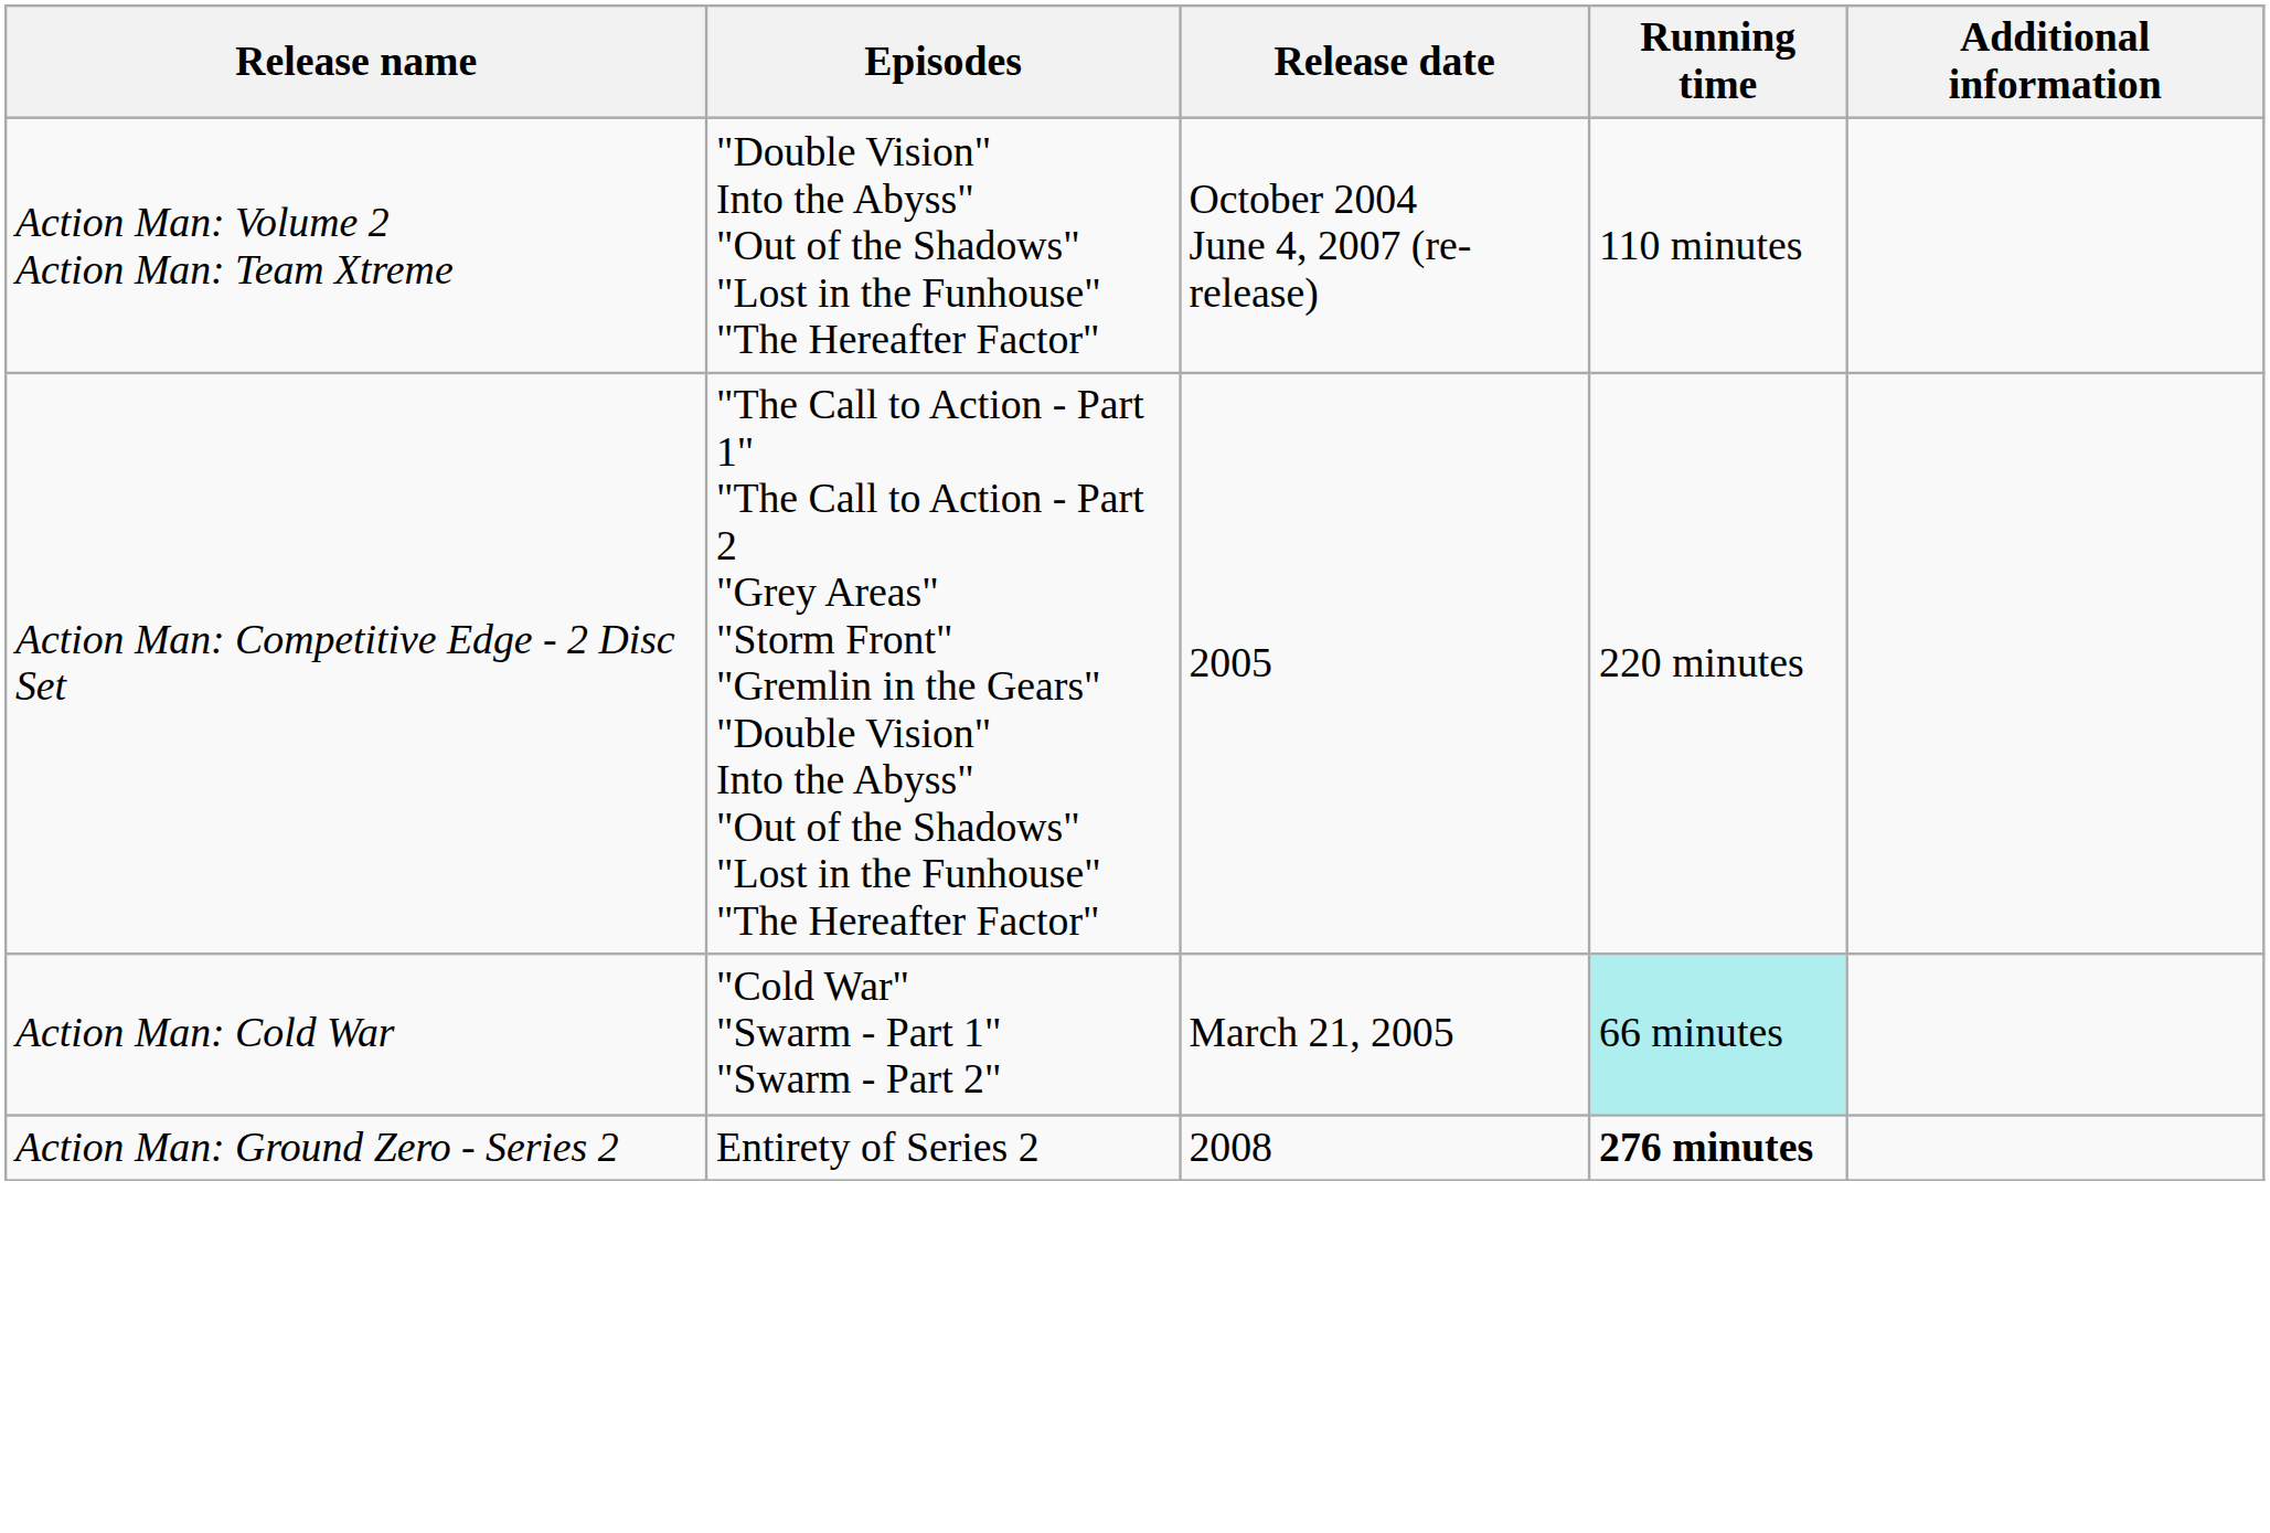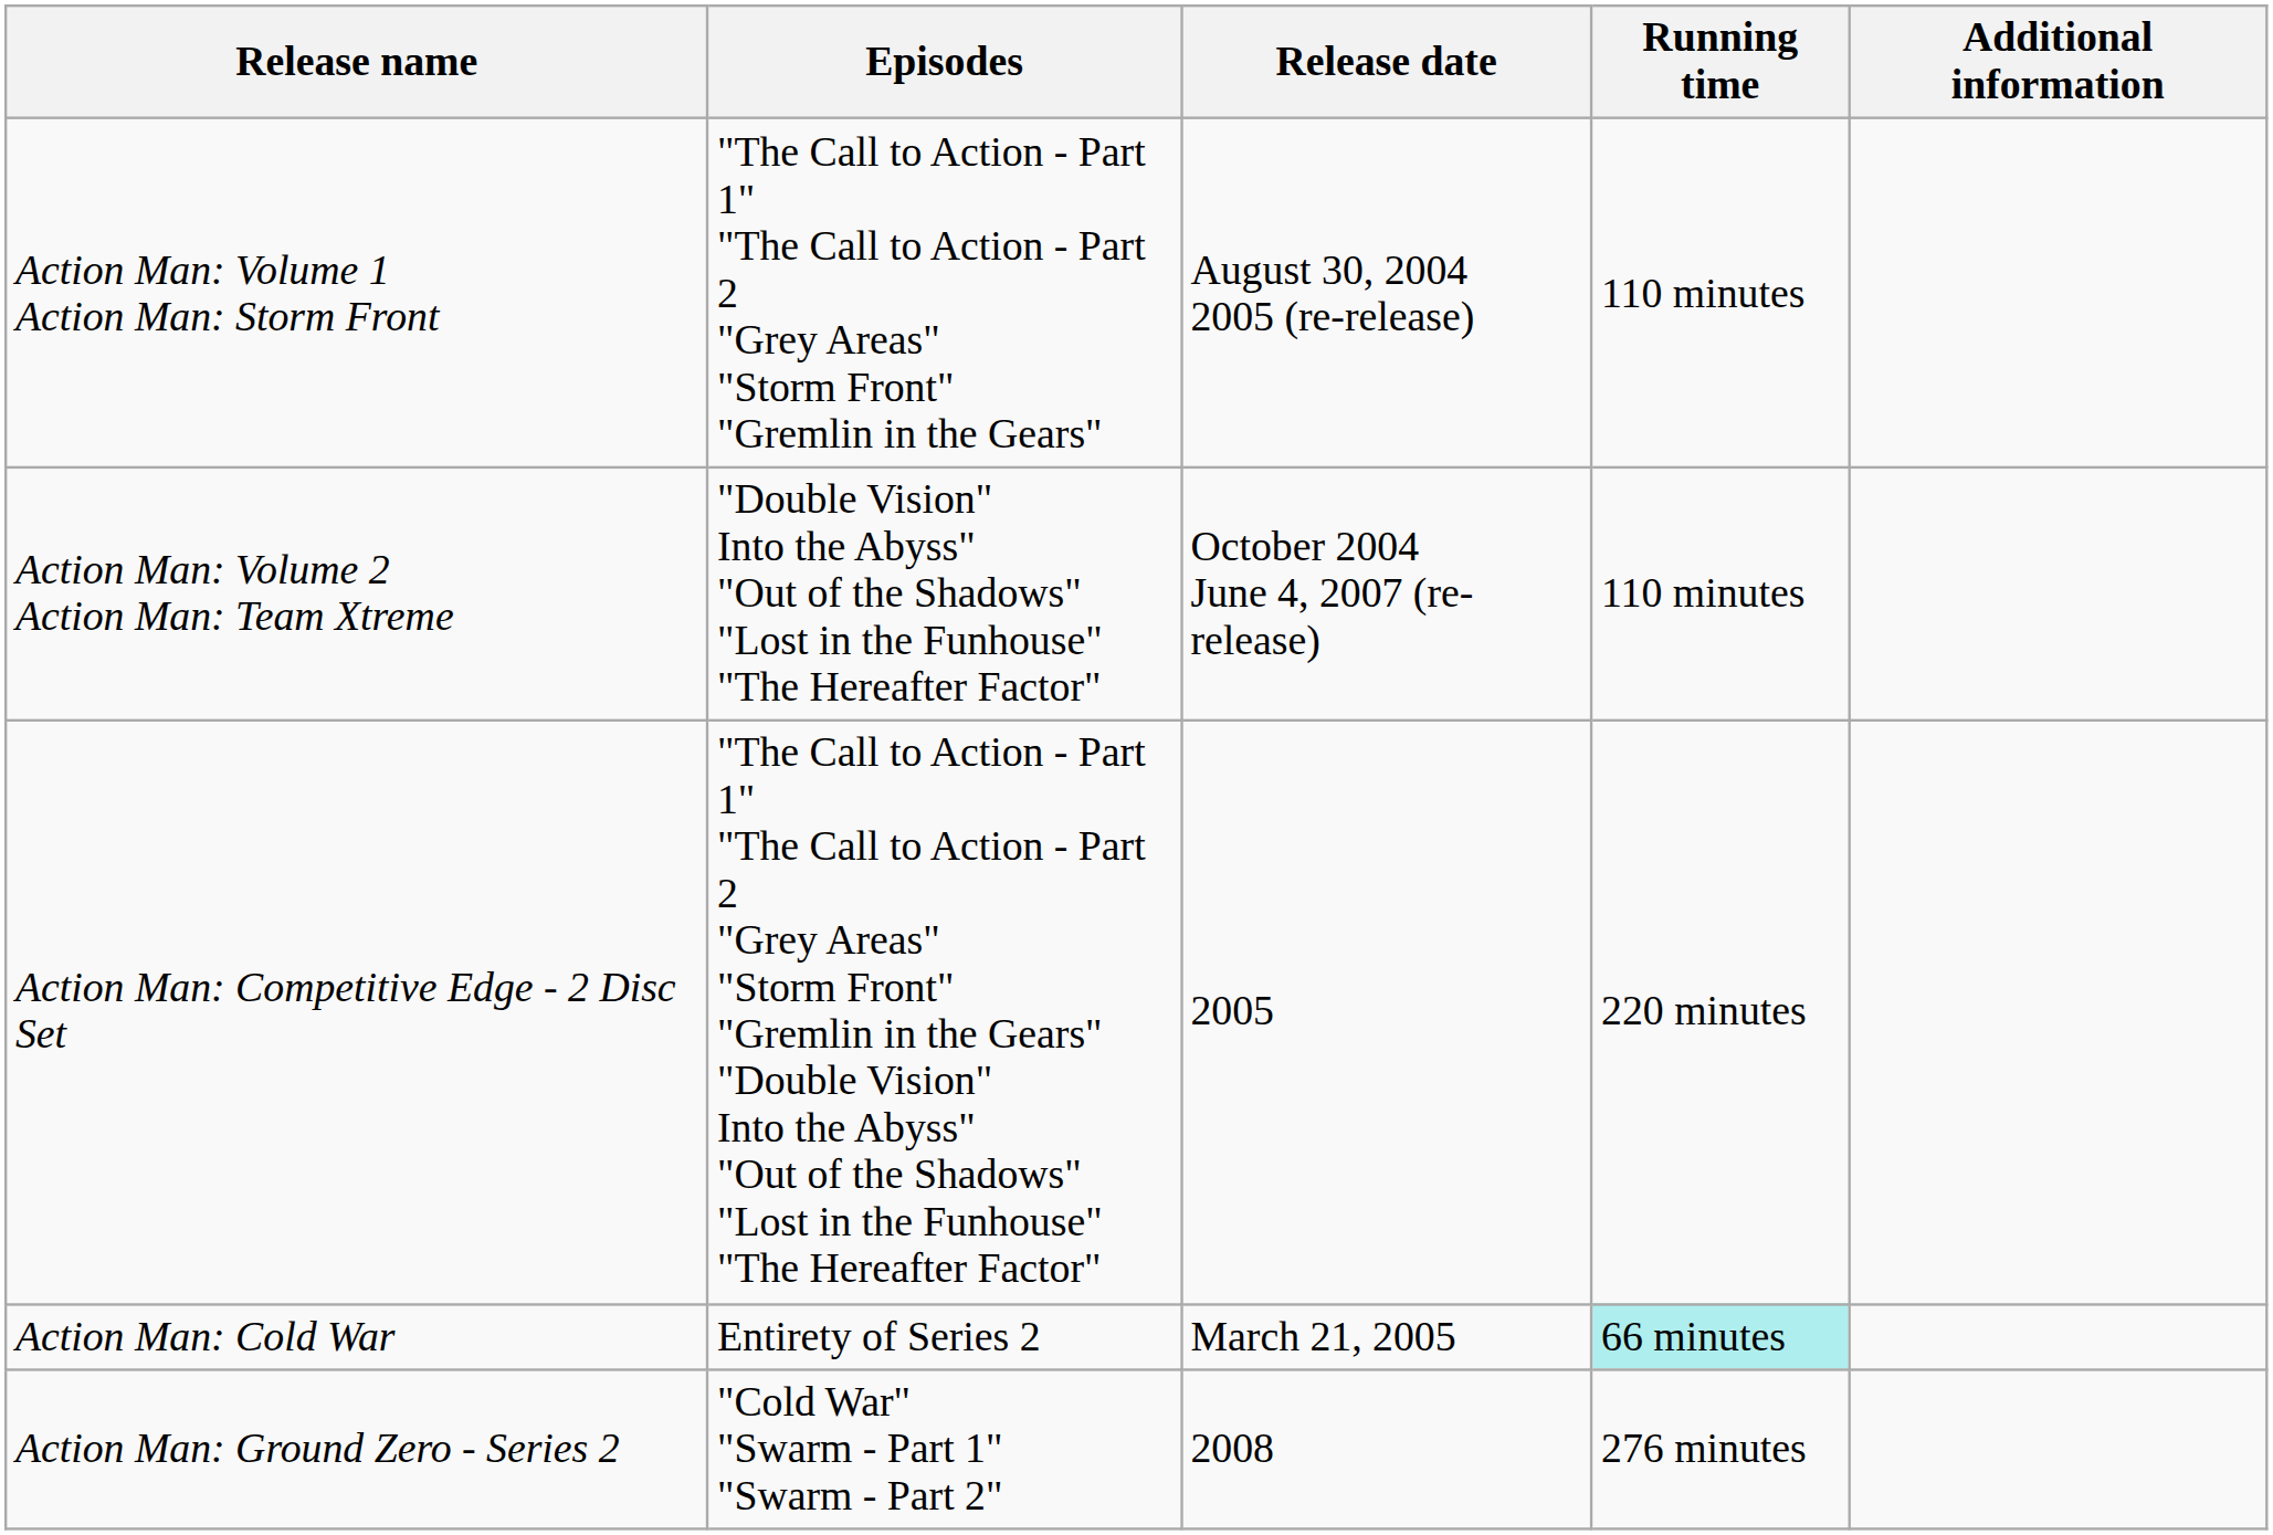+ row: Action Man: Volume 1 Action Man: Storm Front | "The Call to Action - Part 1" "The Call to Action - Part 2 "Grey Areas" "Storm Front" "Gremlin in the Gears" | August 30, 2004 2005 (re-release) | 110 minutes
Action Man: Cold War | Episodes: "Cold War" "Swarm - Part 1" "Swarm - Part 2" -> Entirety of Series 2
Action Man: Ground Zero - Series 2 | Episodes: Entirety of Series 2 -> "Cold War" "Swarm - Part 1" "Swarm - Part 2"
Action Man: Ground Zero - Series 2 | Running time: bold -> normal
